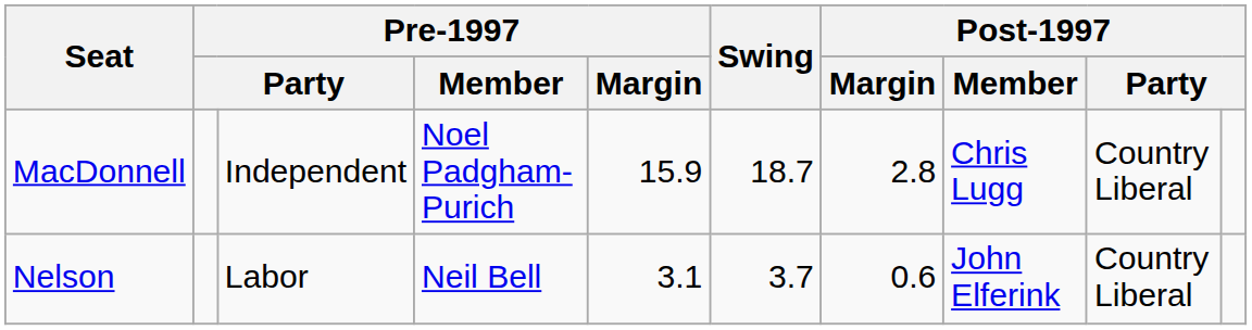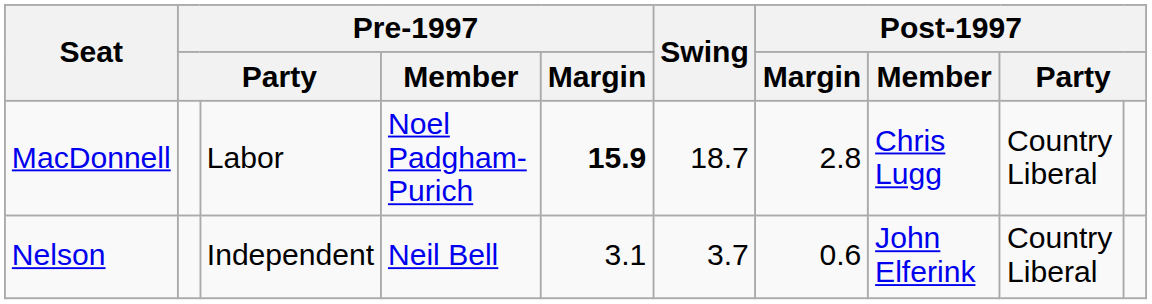MacDonnell | column 3: Independent -> Labor
MacDonnell | Pre-1997 / Margin: normal -> bold
Nelson | column 3: Labor -> Independent
